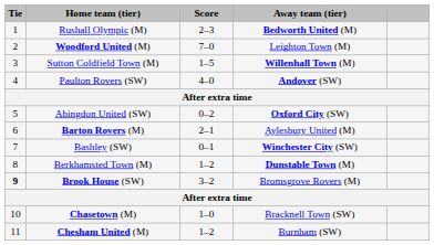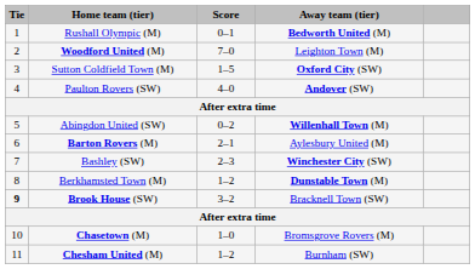Rushall Olympic (M) | Score: 2–3 -> 0–1
Sutton Coldfield Town (M) | Away team (tier): Willenhall Town (M) -> Oxford City (SW)
Abingdon United (SW) | Away team (tier): Oxford City (SW) -> Willenhall Town (M)
Bashley (SW) | Score: 0–1 -> 2–3
Brook House (SW) | Away team (tier): Bromsgrove Rovers (M) -> Bracknell Town (SW)
Chasetown (M) | Away team (tier): Bracknell Town (SW) -> Bromsgrove Rovers (M)
